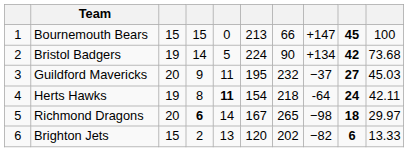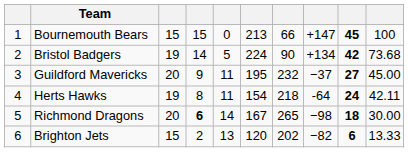Guildford Mavericks | column 10: 45.03 -> 45.00
Herts Hawks | column 5: bold -> normal
Richmond Dragons | column 10: 29.97 -> 30.00
